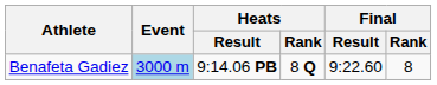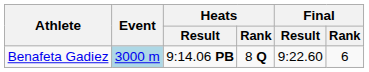Benafeta Gadiez | Final / Rank: 8 -> 6
